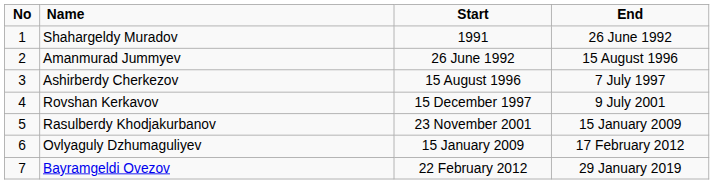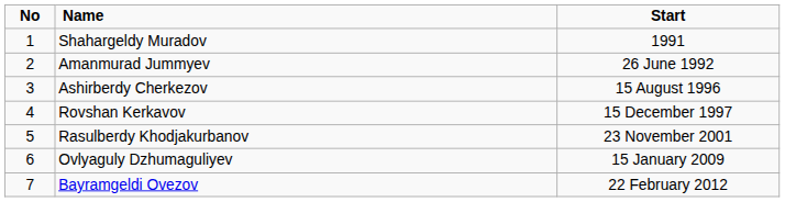- column: End | 26 June 1992 | 15 August 1996 | 7 July 1997 | 9 July 2001 | 15 January 2009 | 17 February 2012 | 29 January 2019
